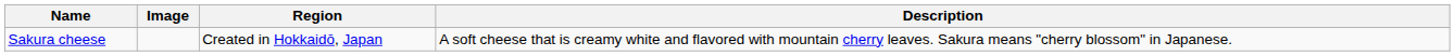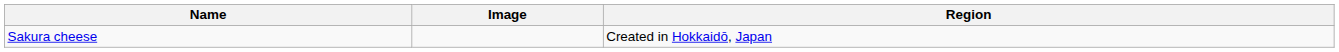- column: Description | A soft cheese that is creamy white and flavored with mountain cherry leaves. Sakura means "cherry blossom" in Japanese.
